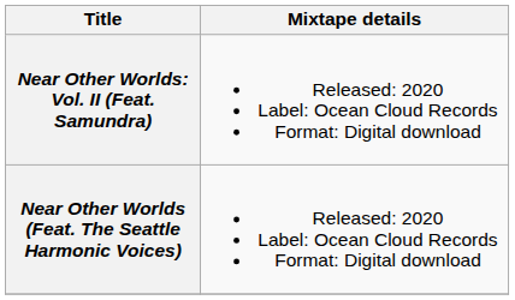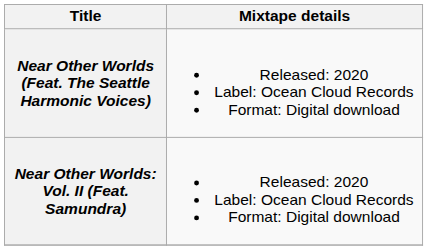rows swapped: Near Other Worlds (Feat. The Seattle Harmonic Voices) <-> Near Other Worlds: Vol. II (Feat. Samundra)
